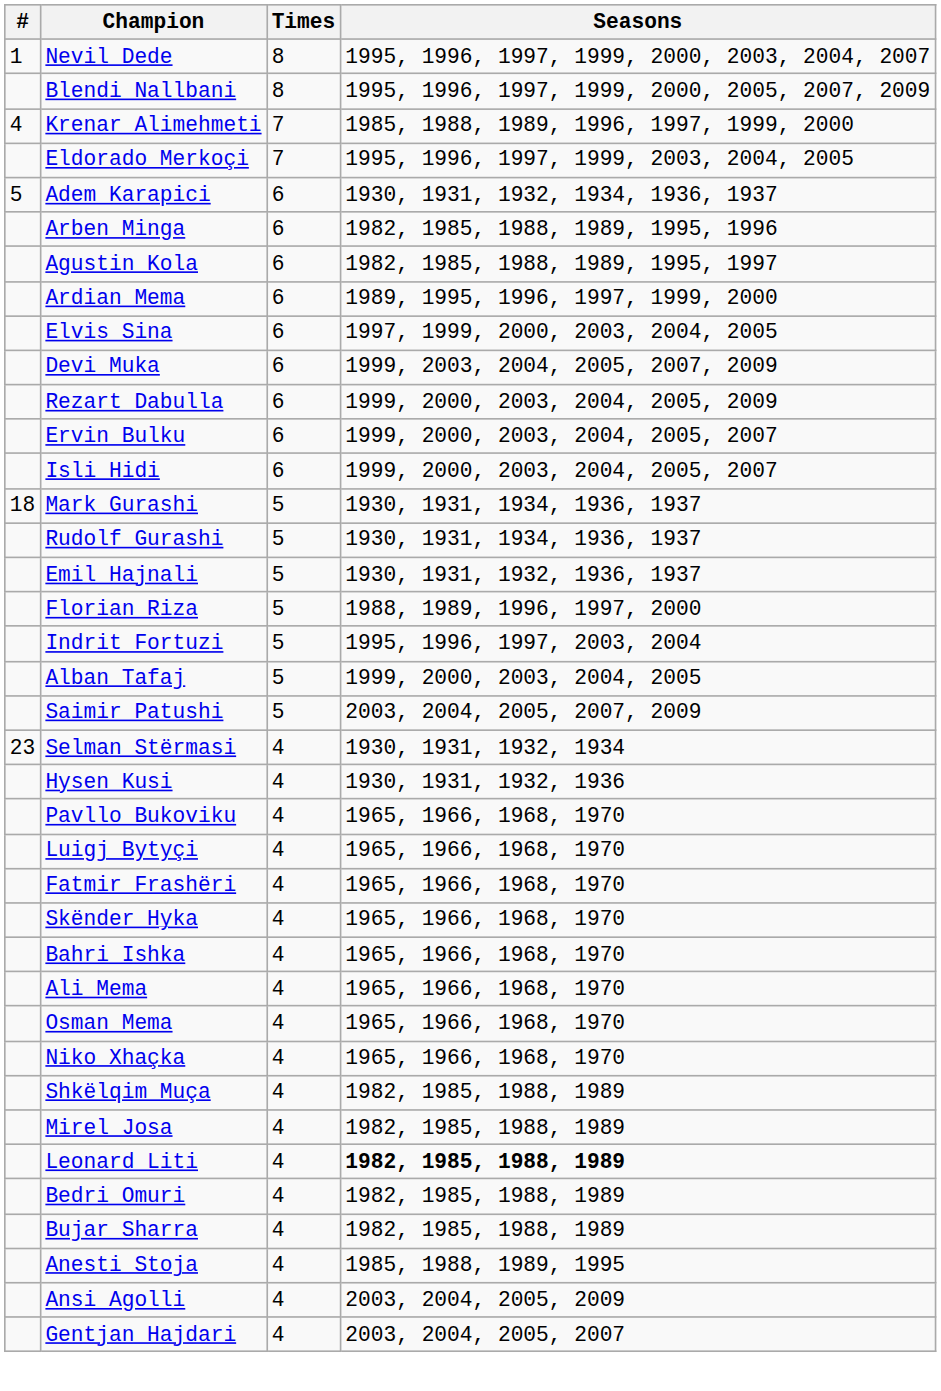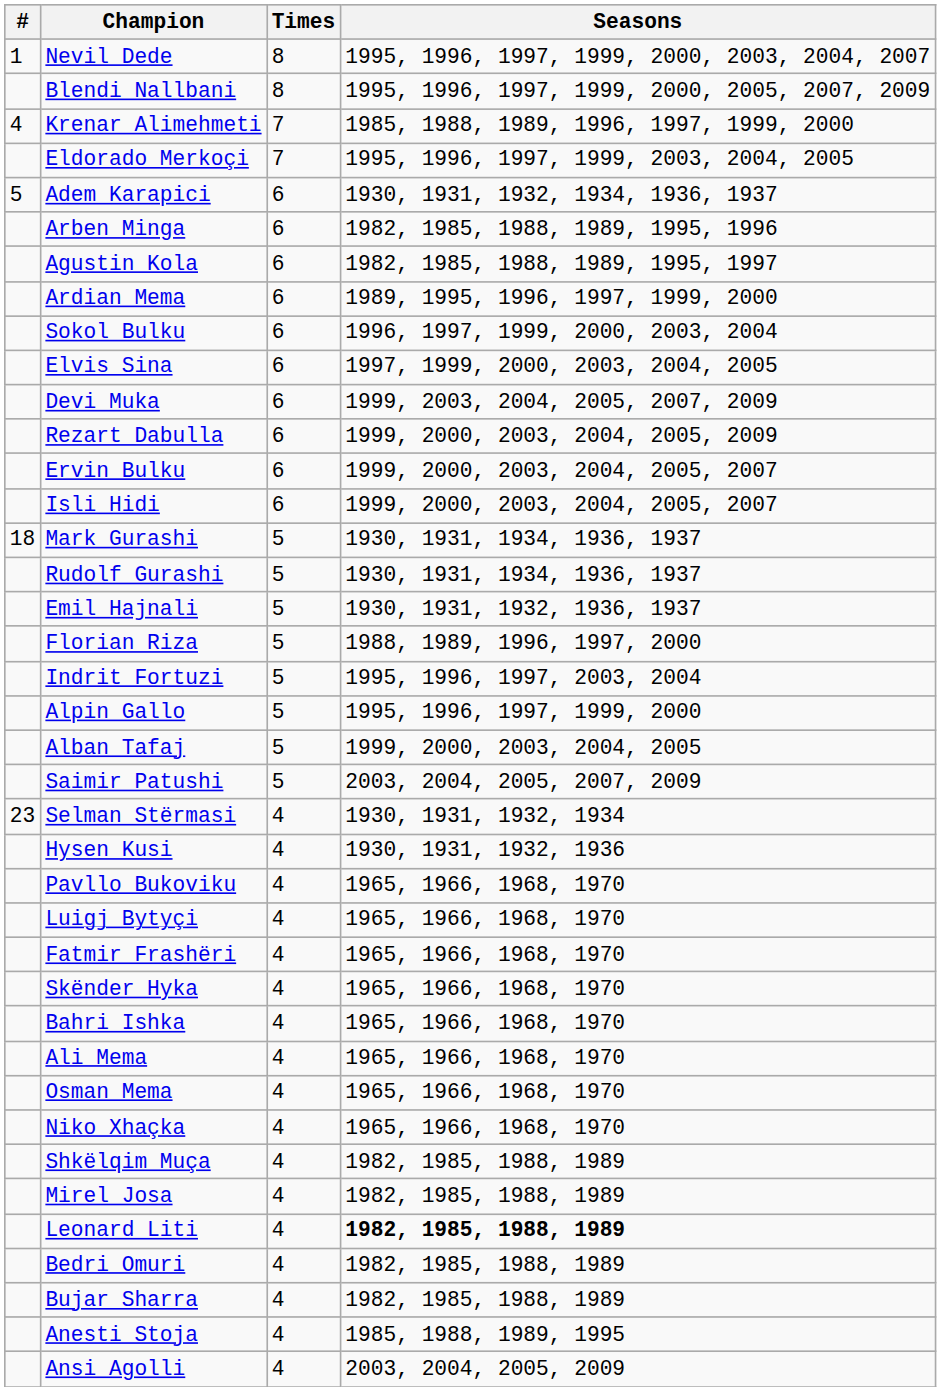+ row: Sokol Bulku | 6 | 1996, 1997, 1999, 2000, 2003, 2004
+ row: Alpin Gallo | 5 | 1995, 1996, 1997, 1999, 2000
- row: Gentjan Hajdari | 4 | 2003, 2004, 2005, 2007
